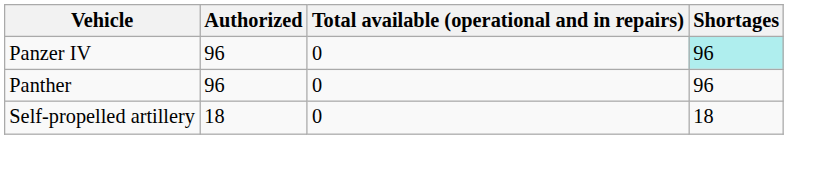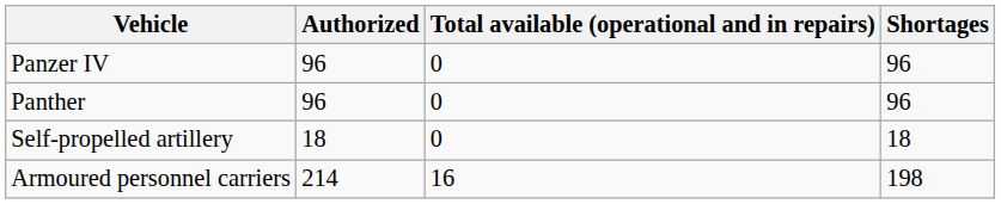Panzer IV | Shortages: paleturquoise background -> no background
+ row: Armoured personnel carriers | 214 | 16 | 198
